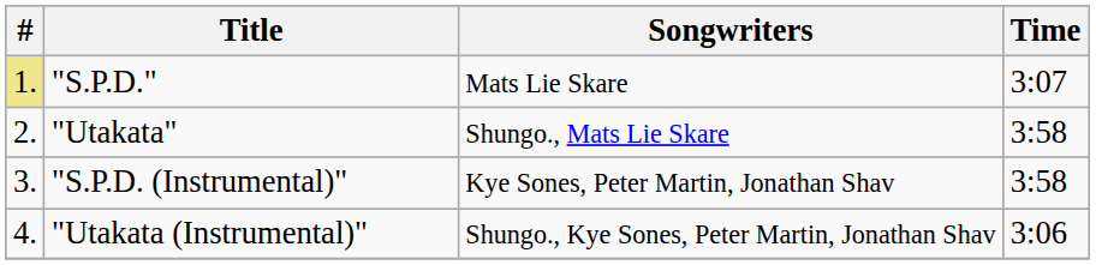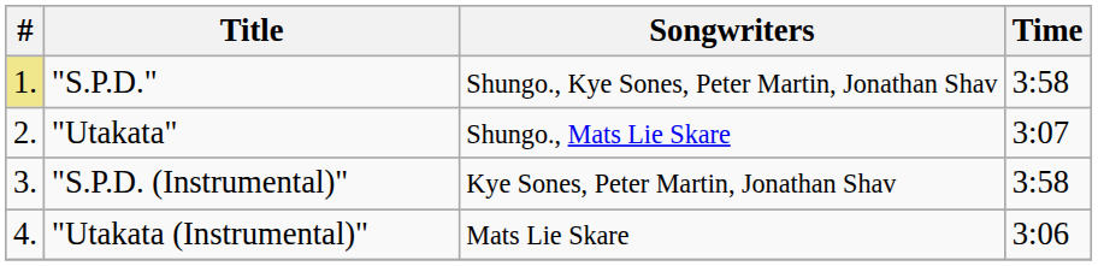"S.P.D." | Songwriters: Mats Lie Skare -> Shungo., Kye Sones, Peter Martin, Jonathan Shav
"S.P.D." | Time: 3:07 -> 3:58
"Utakata" | Time: 3:58 -> 3:07
"Utakata (Instrumental)" | Songwriters: Shungo., Kye Sones, Peter Martin, Jonathan Shav -> Mats Lie Skare
